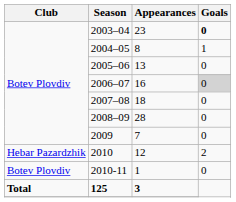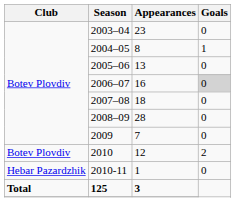2003–04 | Goals: bold -> normal
2010 | Club: Hebar Pazardzhik -> Botev Plovdiv
2010-11 | Club: Botev Plovdiv -> Hebar Pazardzhik
